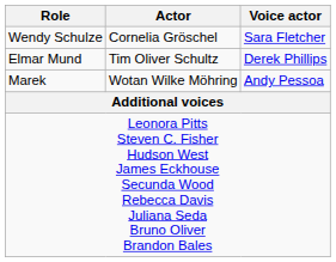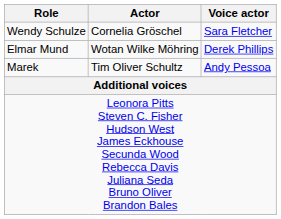Elmar Mund | Actor: Tim Oliver Schultz -> Wotan Wilke Möhring
Marek | Actor: Wotan Wilke Möhring -> Tim Oliver Schultz
